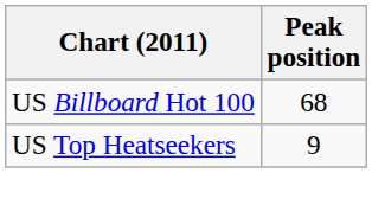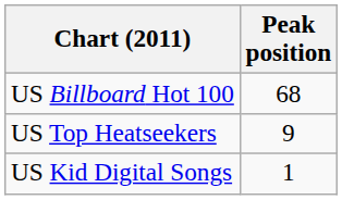+ row: US Kid Digital Songs | 1
